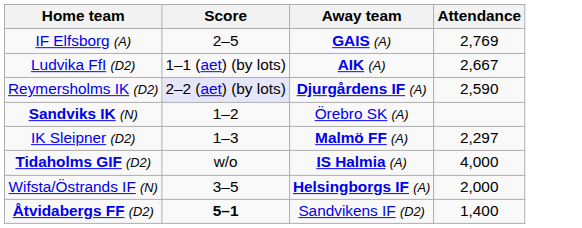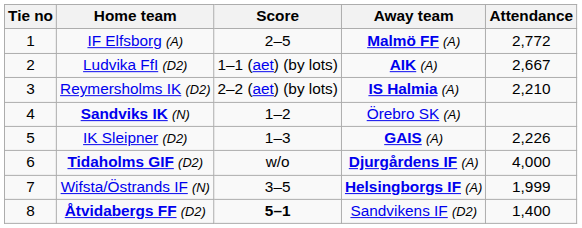+ column: Tie no | 1 | 2 | 3 | 4 | 5 | 6 | 7 | 8
IF Elfsborg (A) | Away team: GAIS (A) -> Malmö FF (A)
IF Elfsborg (A) | Attendance: 2,769 -> 2,772
Reymersholms IK (D2) | Score: lavender background -> no background
Reymersholms IK (D2) | Away team: Djurgårdens IF (A) -> IS Halmia (A)
Reymersholms IK (D2) | Attendance: 2,590 -> 2,210
IK Sleipner (D2) | Away team: Malmö FF (A) -> GAIS (A)
IK Sleipner (D2) | Attendance: 2,297 -> 2,226
Tidaholms GIF (D2) | Away team: IS Halmia (A) -> Djurgårdens IF (A)
Wifsta/Östrands IF (N) | Attendance: 2,000 -> 1,999
